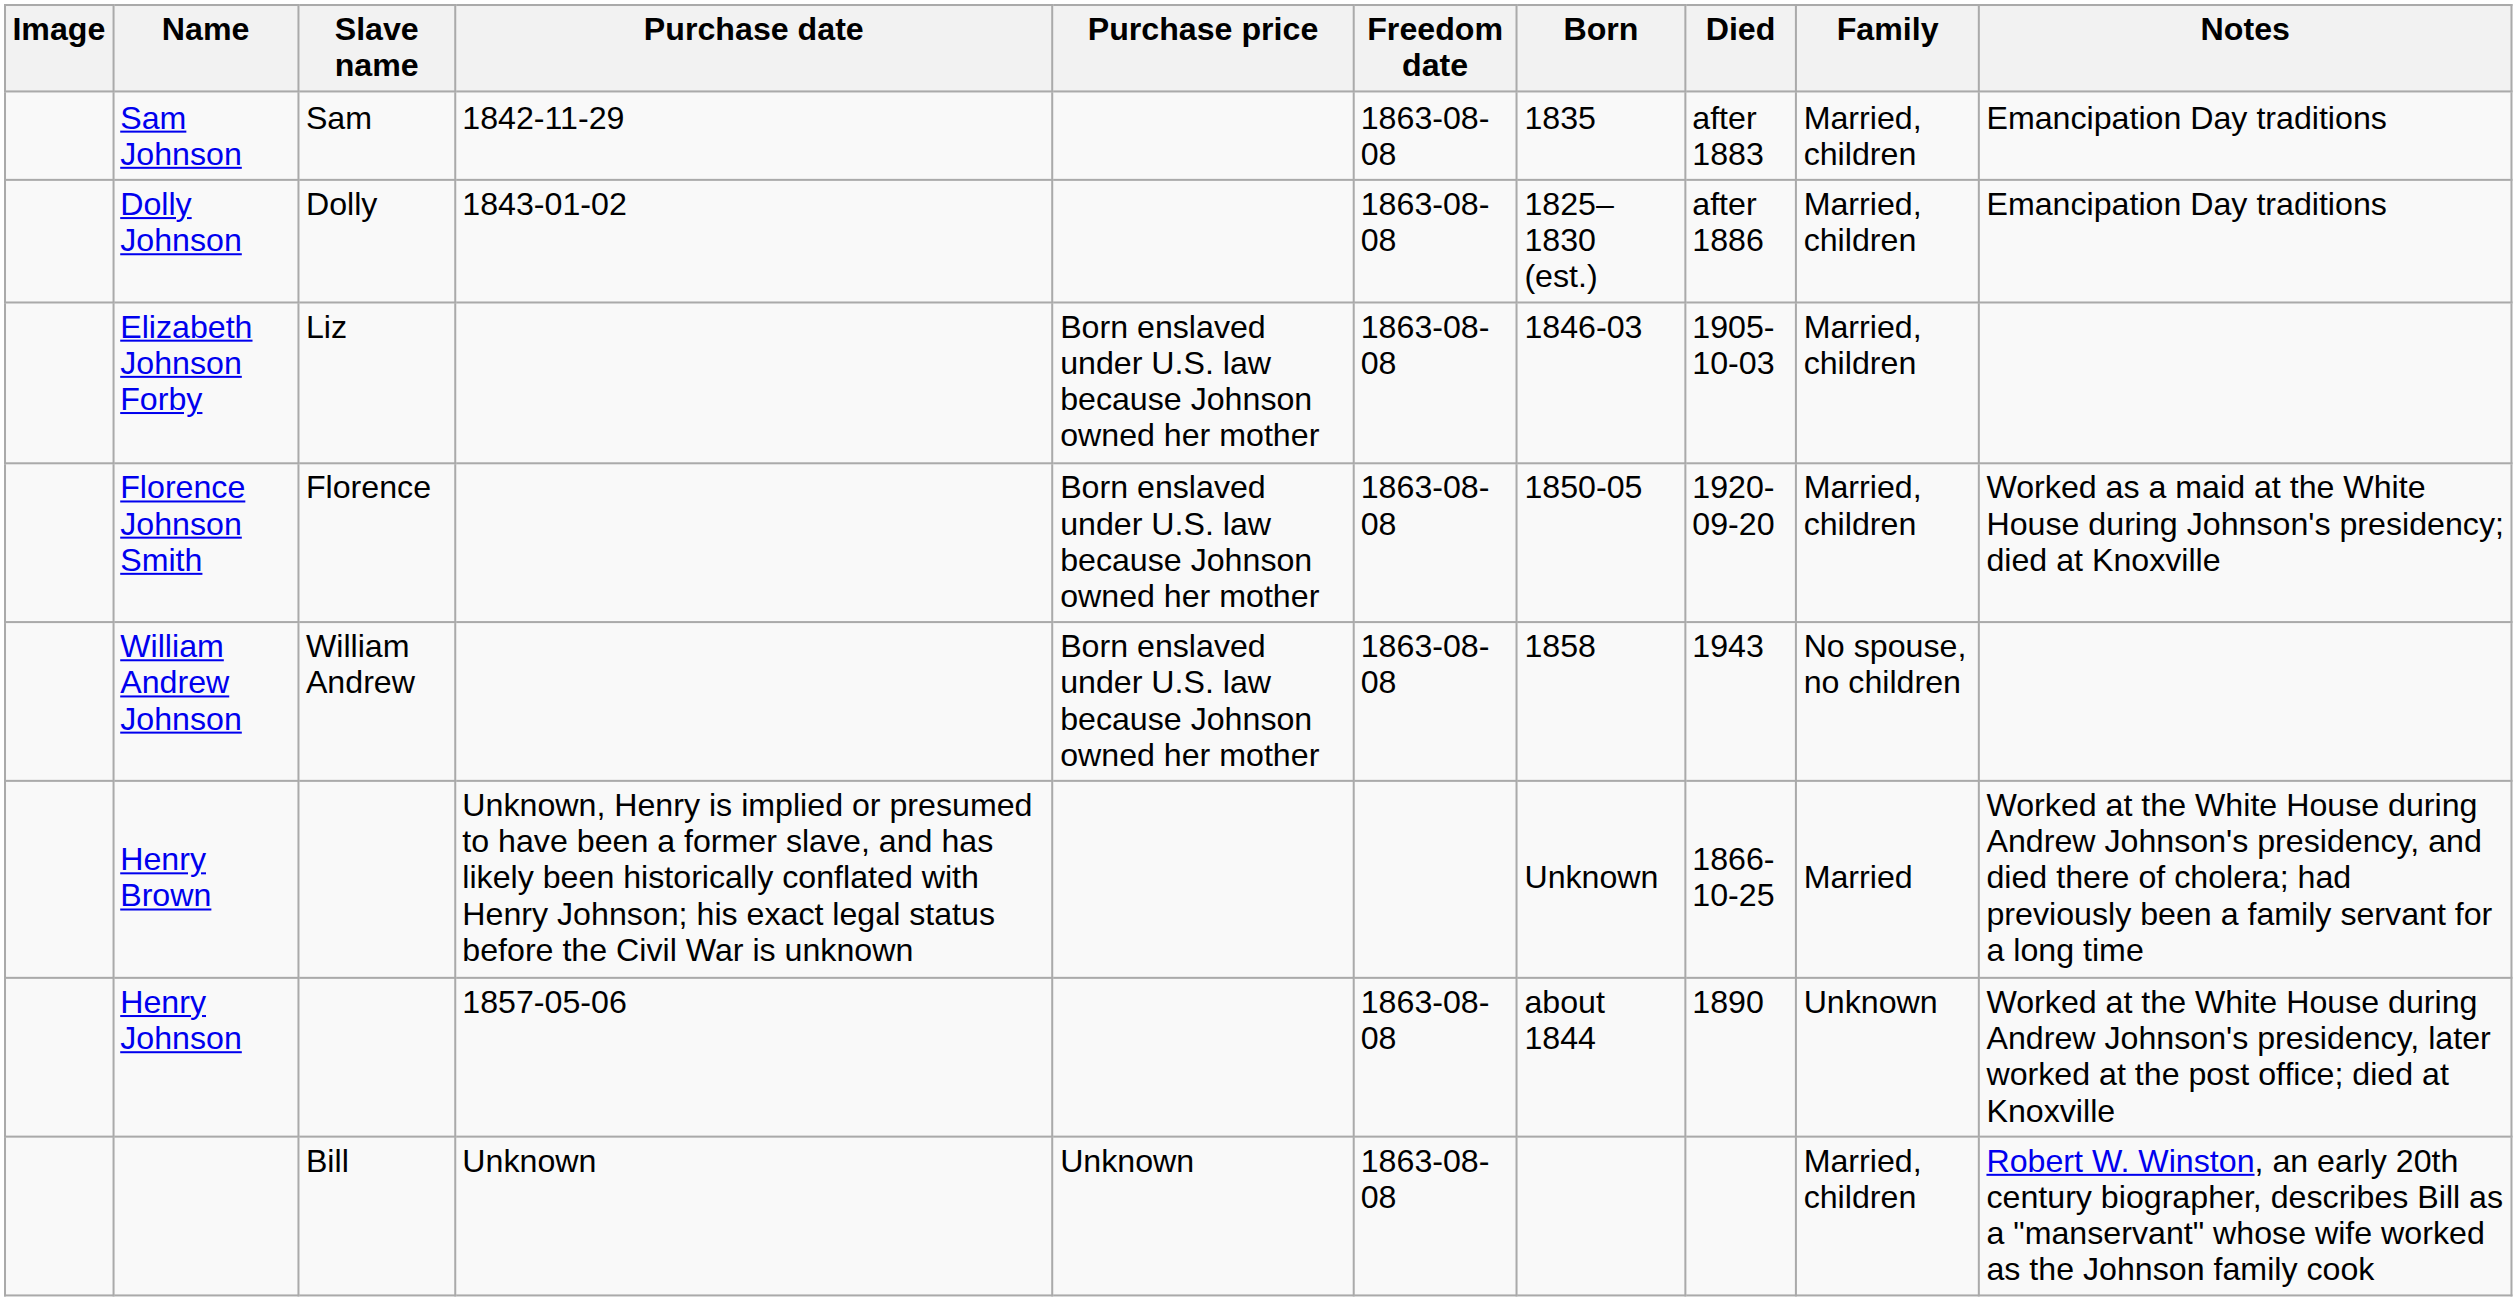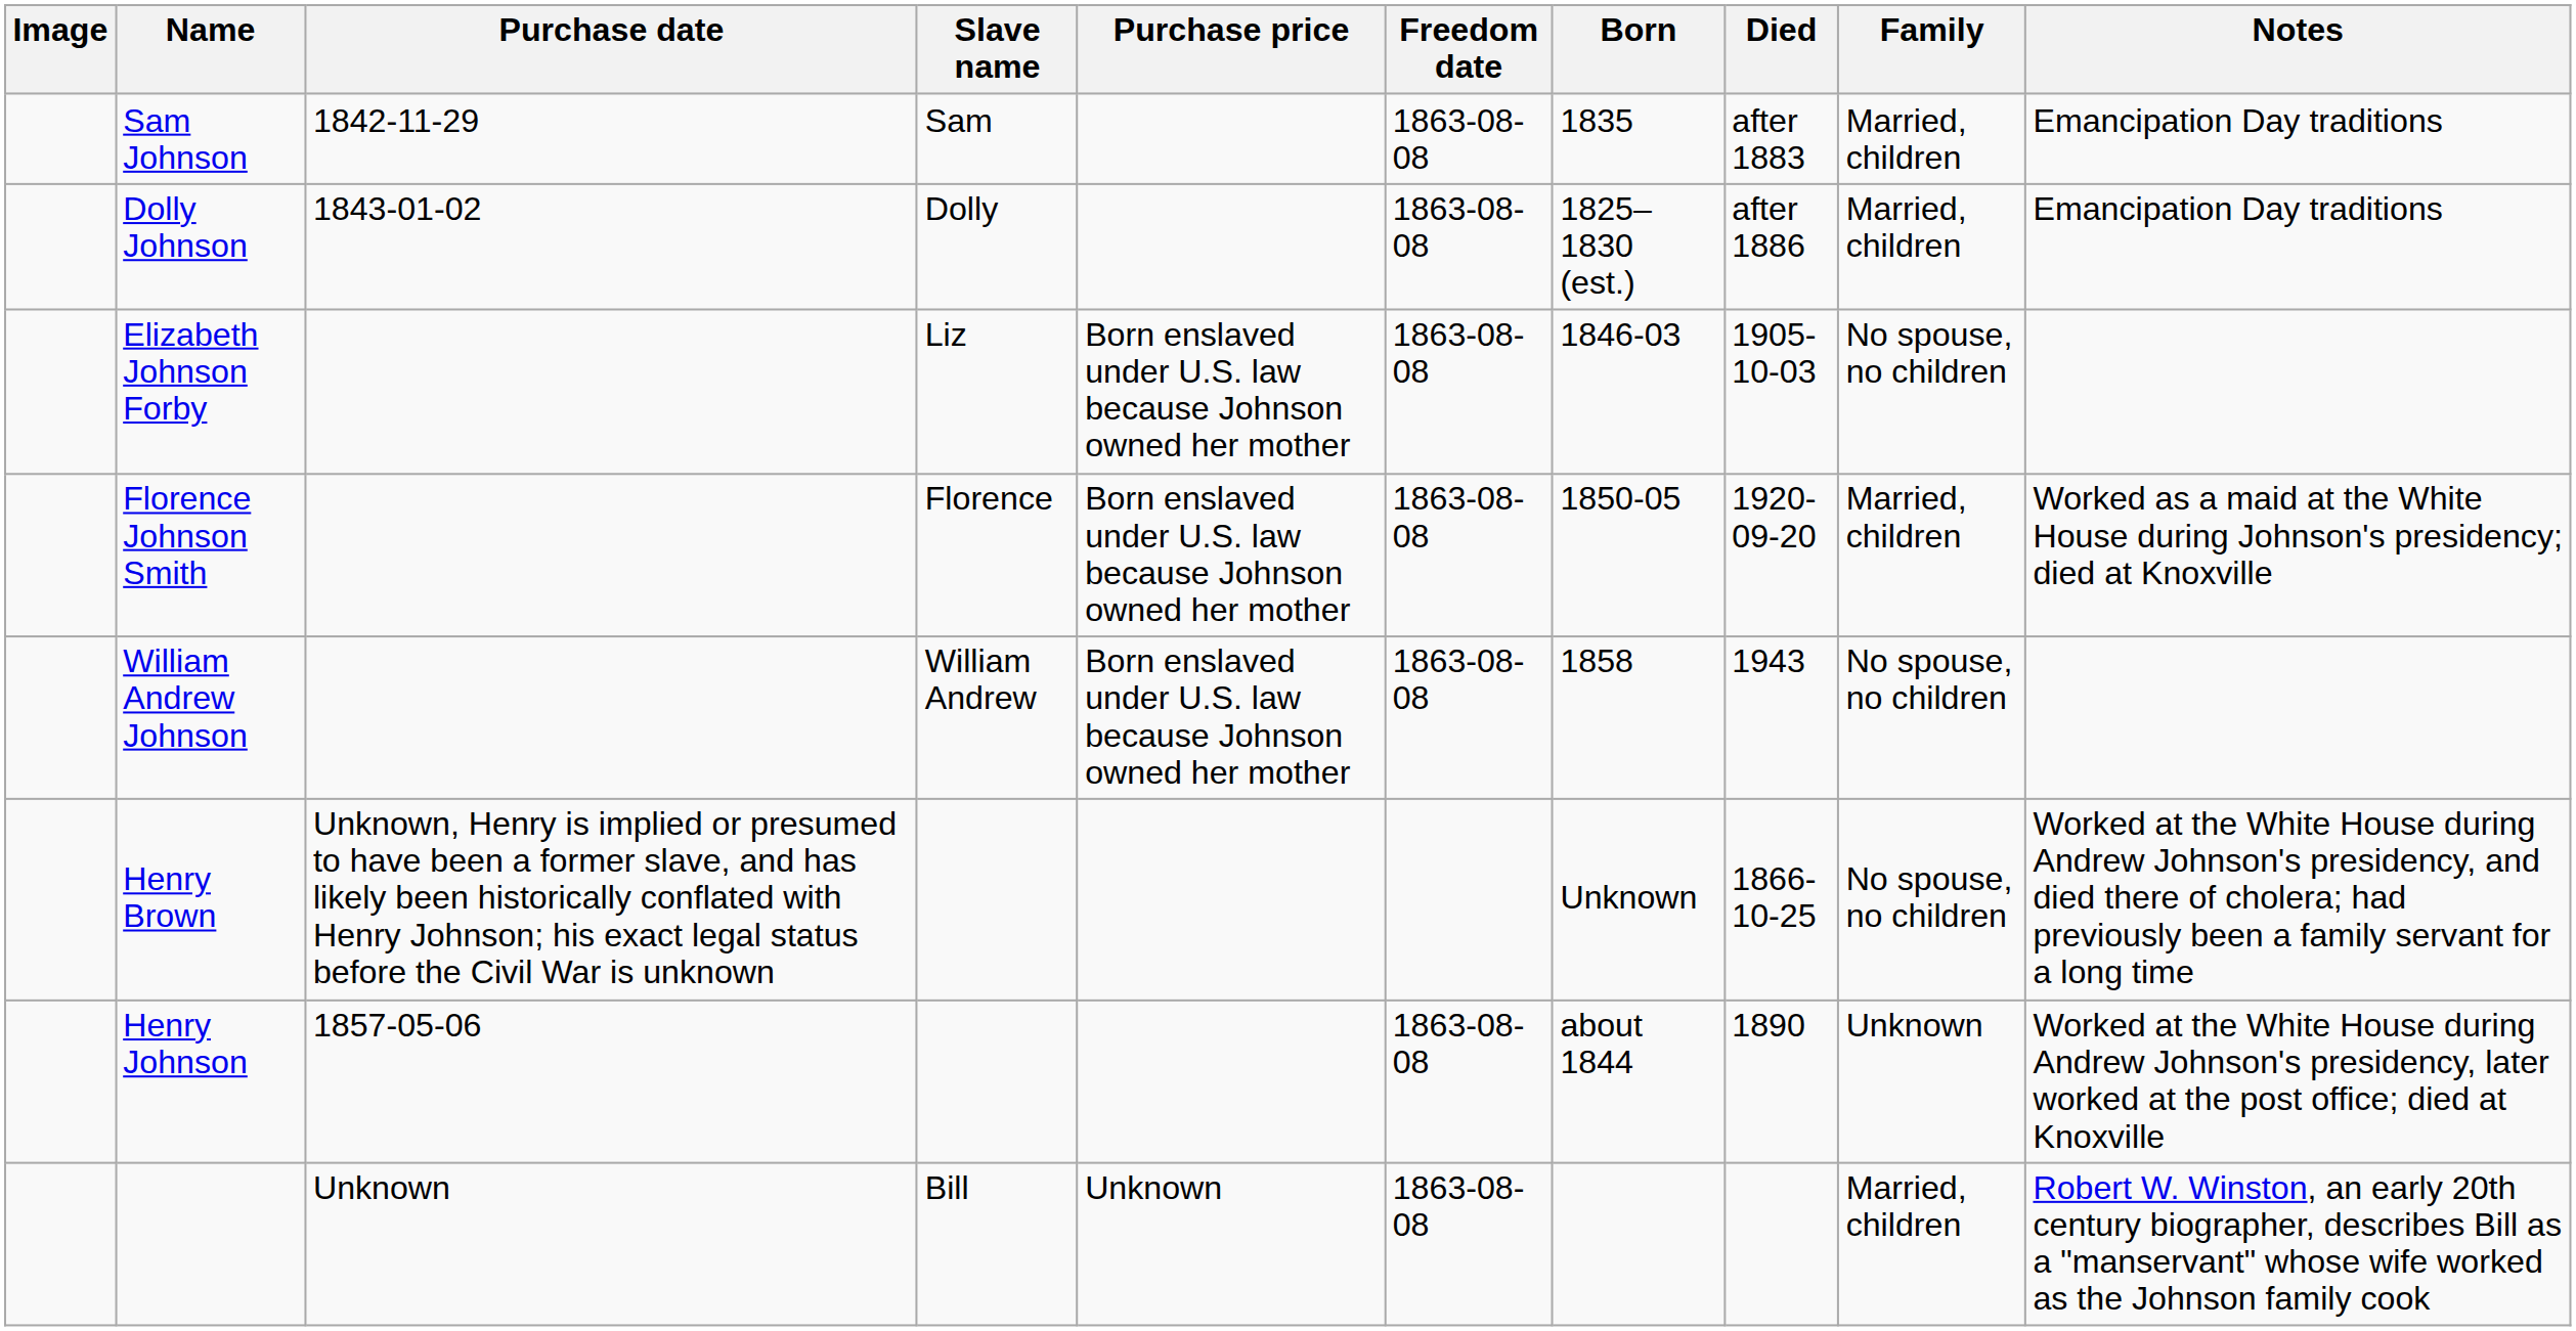columns swapped: Slave name <-> Purchase date
Elizabeth Johnson Forby | Family: Married, children -> No spouse, no children
Henry Brown | Family: Married -> No spouse, no children
